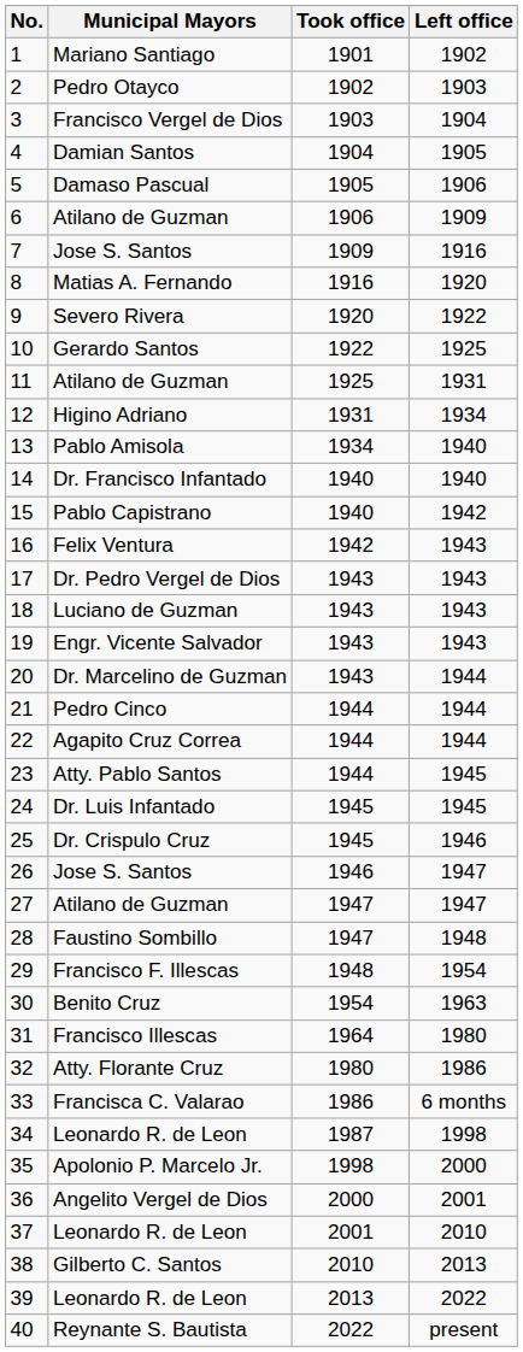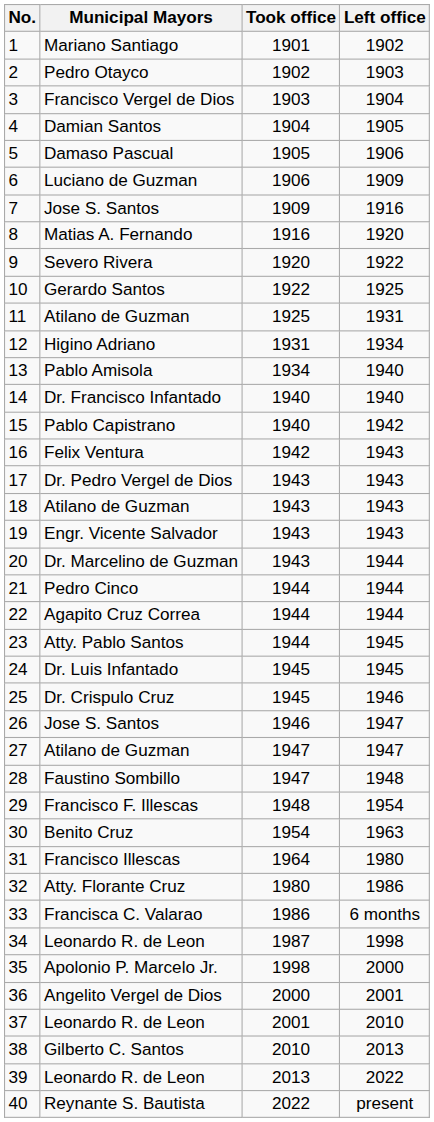6 | Municipal Mayors: Atilano de Guzman -> Luciano de Guzman
18 | Municipal Mayors: Luciano de Guzman -> Atilano de Guzman
